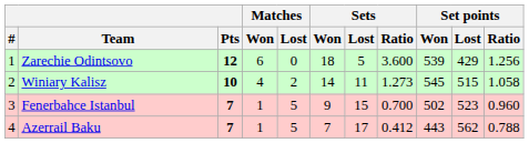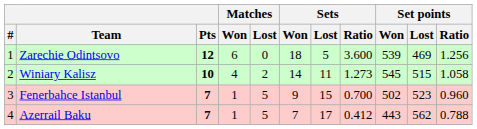Zarechie Odintsovo | Set points / Lost: 429 -> 469
